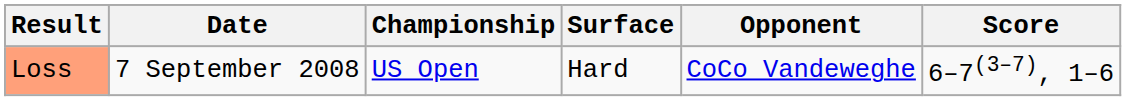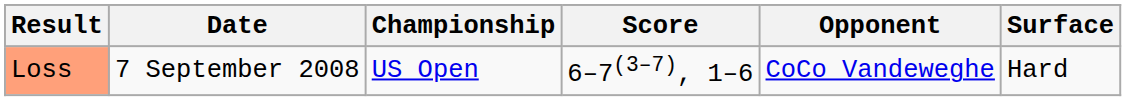columns swapped: Surface <-> Score
